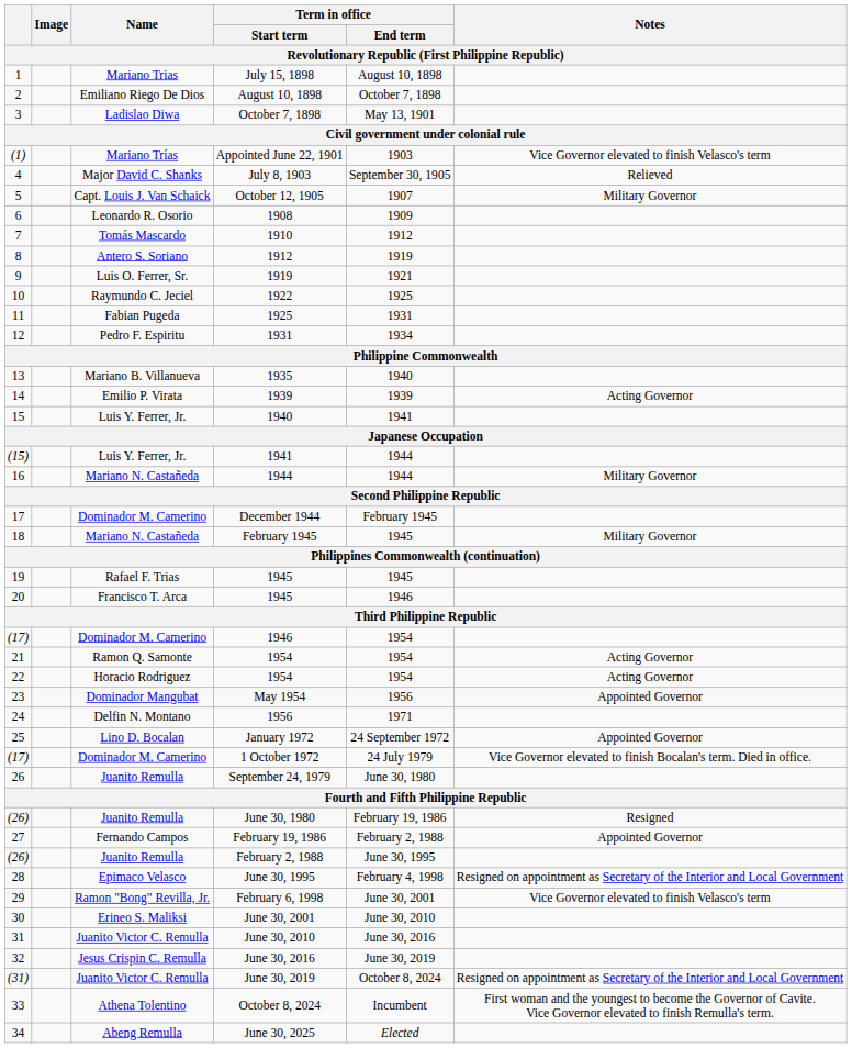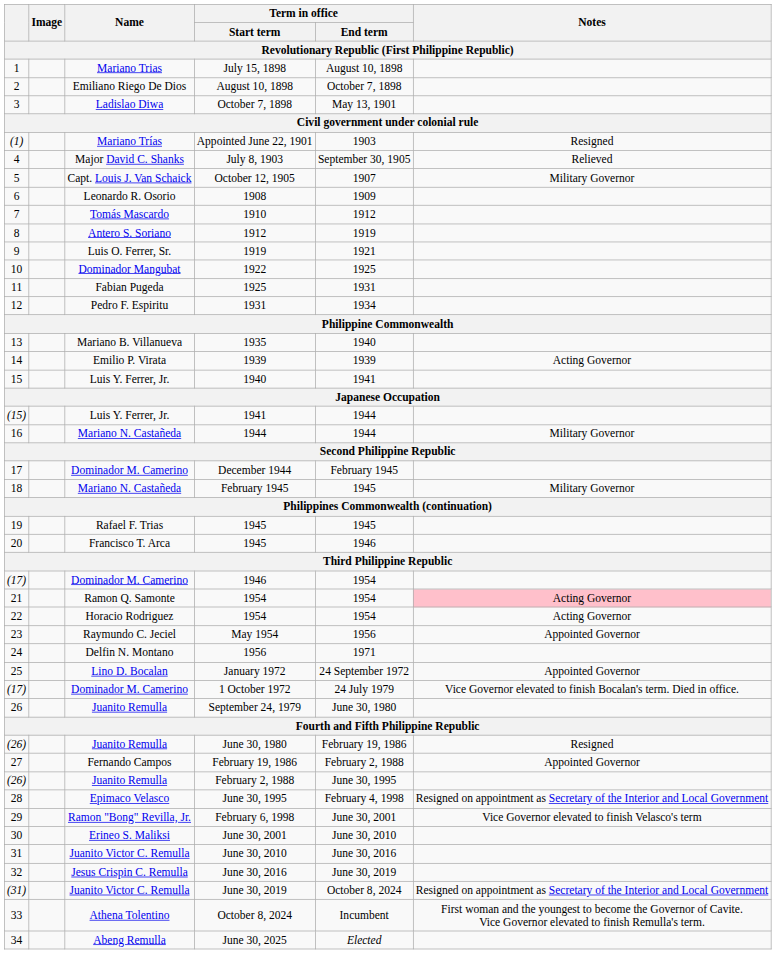Appointed June 22, 1901 | Notes: Vice Governor elevated to finish Velasco's term -> Resigned
1922 | Name: Raymundo C. Jeciel -> Dominador Mangubat
21 / 1954 | Notes: no background -> pink background
May 1954 | Name: Dominador Mangubat -> Raymundo C. Jeciel
